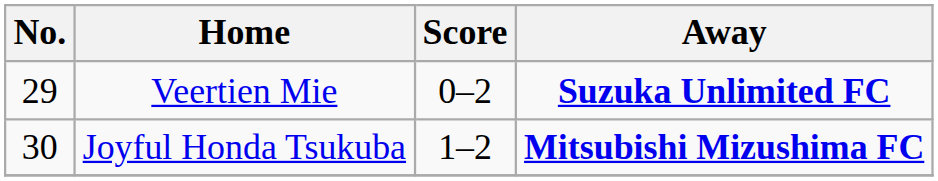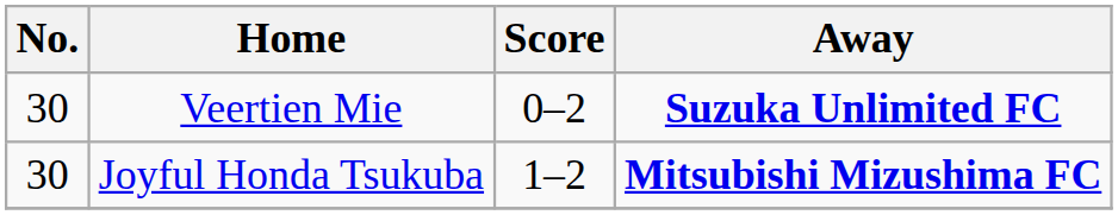Veertien Mie | No.: 29 -> 30
